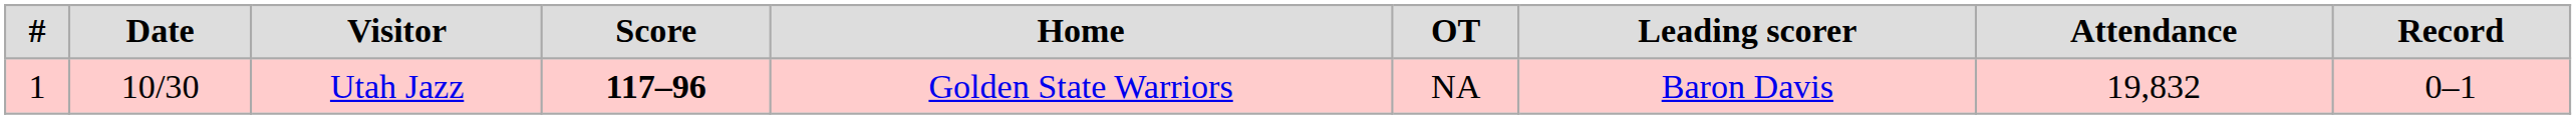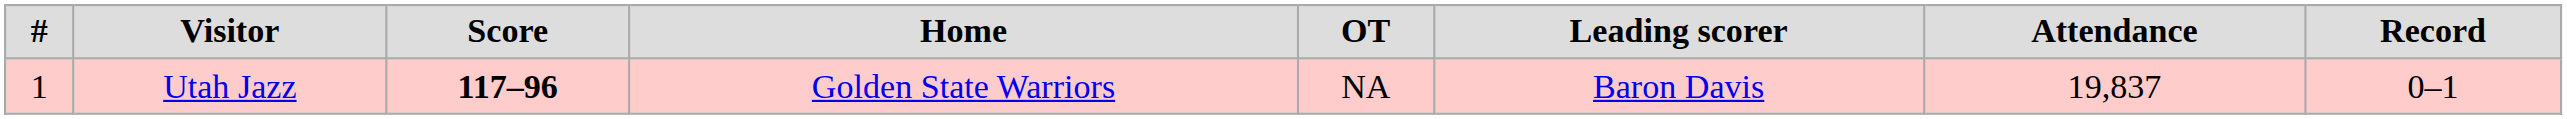- column: Date | 10/30
Utah Jazz | Attendance: 19,832 -> 19,837
